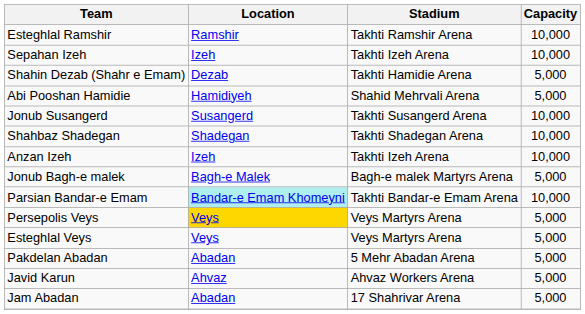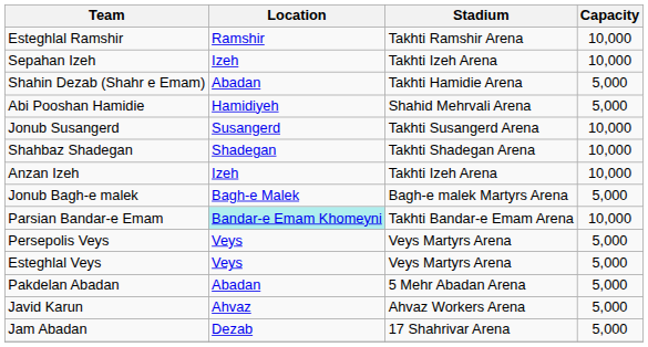Shahin Dezab (Shahr e Emam) | Location: Dezab -> Abadan
Persepolis Veys | Location: gold background -> no background
Jam Abadan | Location: Abadan -> Dezab
